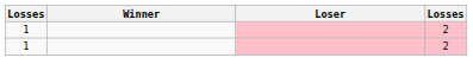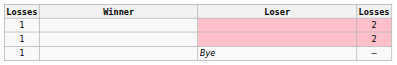+ row: 1 | Bye | —
